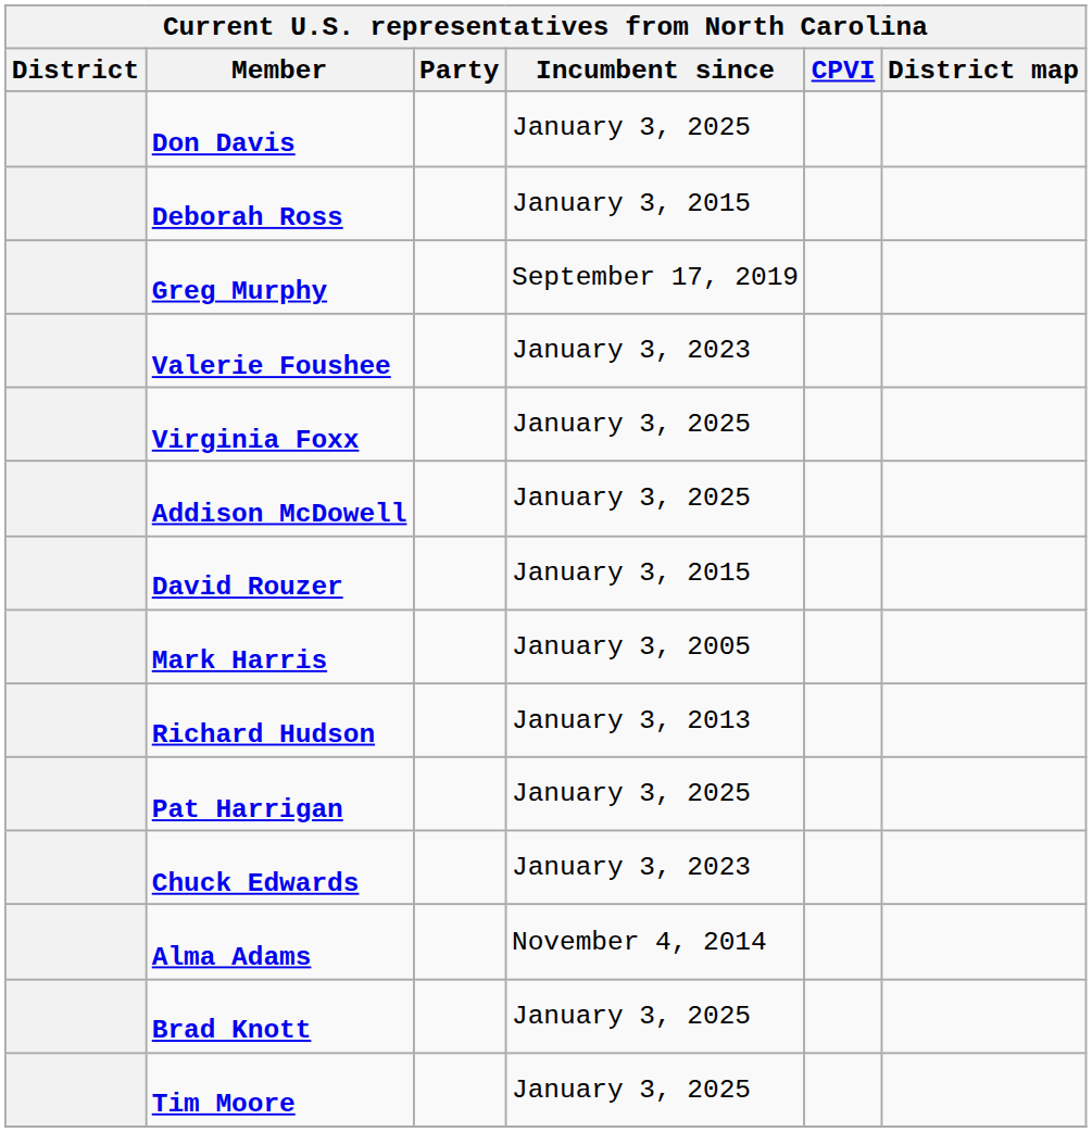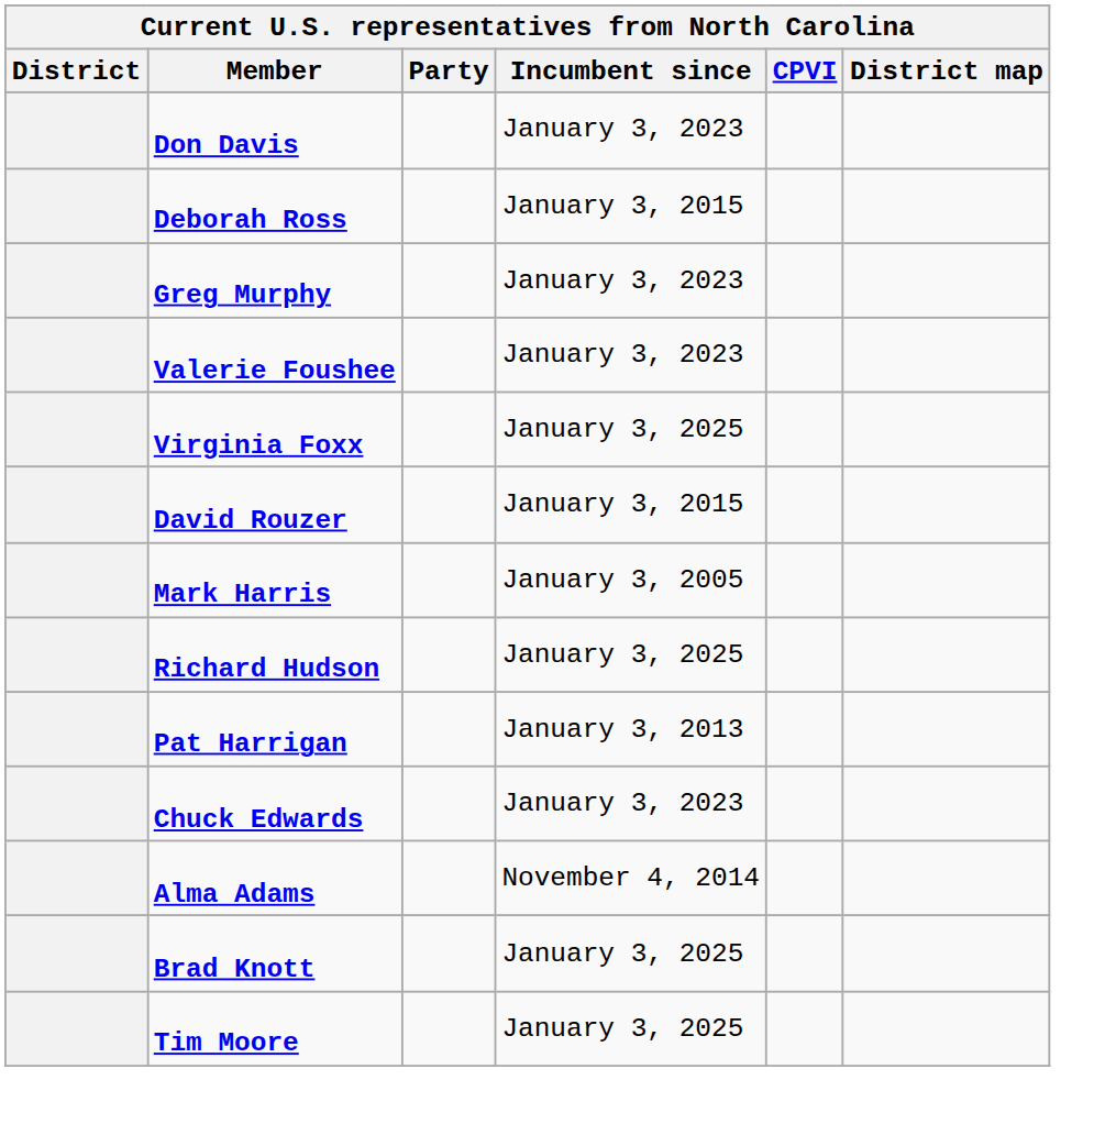Don Davis | Incumbent since: January 3, 2025 -> January 3, 2023
Greg Murphy | Incumbent since: September 17, 2019 -> January 3, 2023
- row: Addison McDowell | January 3, 2025
Richard Hudson | Incumbent since: January 3, 2013 -> January 3, 2025
Pat Harrigan | Incumbent since: January 3, 2025 -> January 3, 2013
